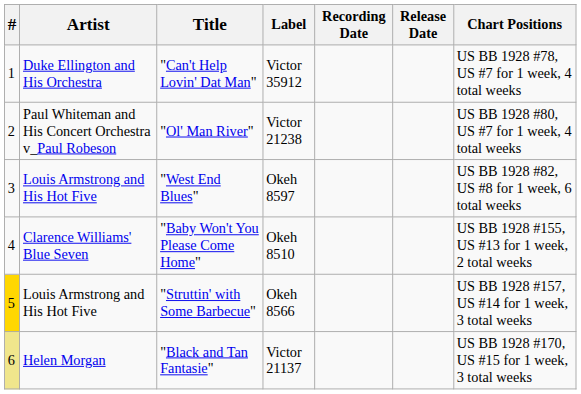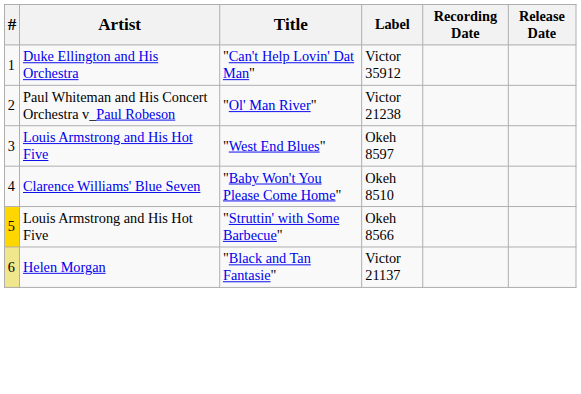- column: Chart Positions | US BB 1928 #78, US #7 for 1 week, 4 total weeks | US BB 1928 #80, US #7 for 1 week, 4 total weeks | US BB 1928 #82, US #8 for 1 week, 6 total weeks | US BB 1928 #155, US #13 for 1 week, 2 total weeks | US BB 1928 #157, US #14 for 1 week, 3 total weeks | US BB 1928 #170, US #15 for 1 week, 3 total weeks
